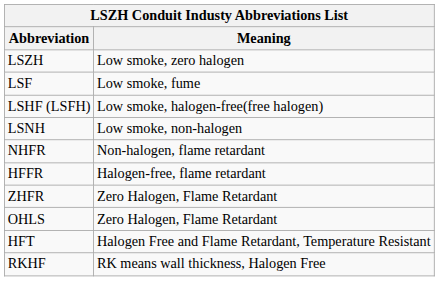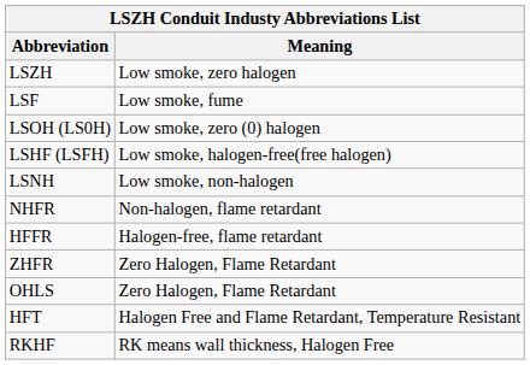+ row: LSOH (LS0H) | Low smoke, zero (0) halogen
